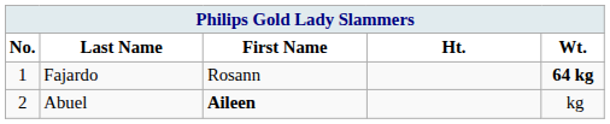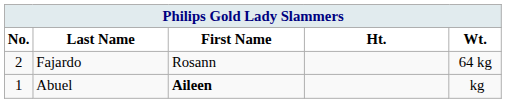Fajardo | No.: 1 -> 2
Fajardo | Wt.: bold -> normal
Abuel | No.: 2 -> 1
